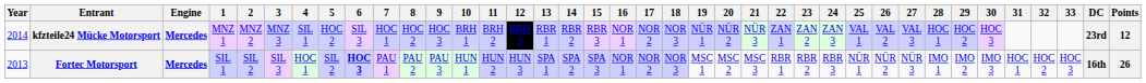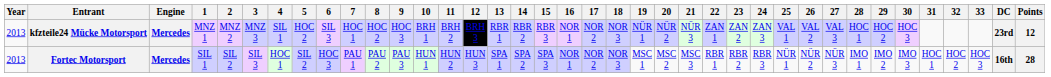kfzteile24 Mücke Motorsport | Year: 2014 -> 2013
Fortec Motorsport | 6: bold -> normal
Fortec Motorsport | Points: 26 -> 28
